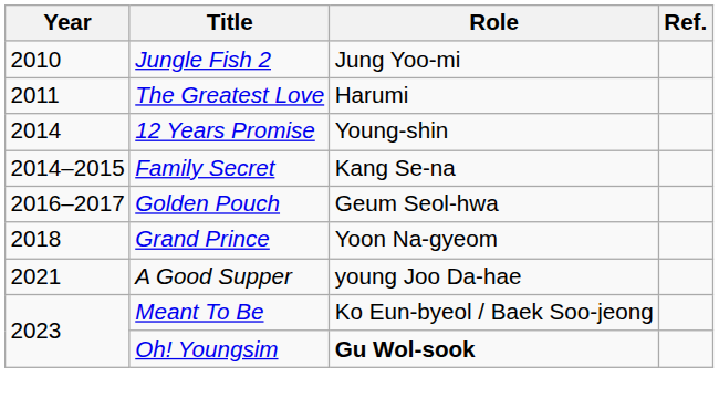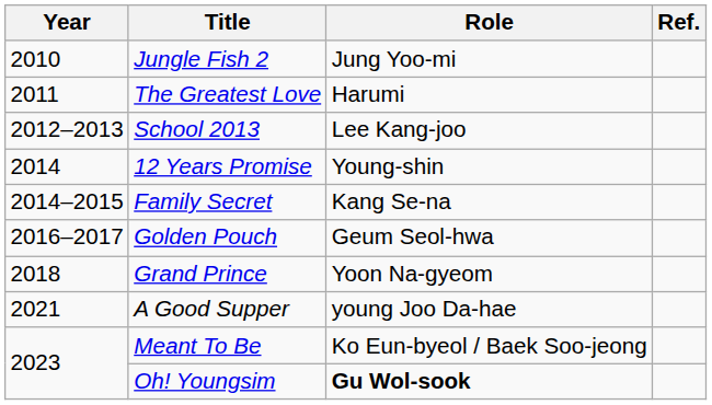+ row: 2012–2013 | School 2013 | Lee Kang-joo
